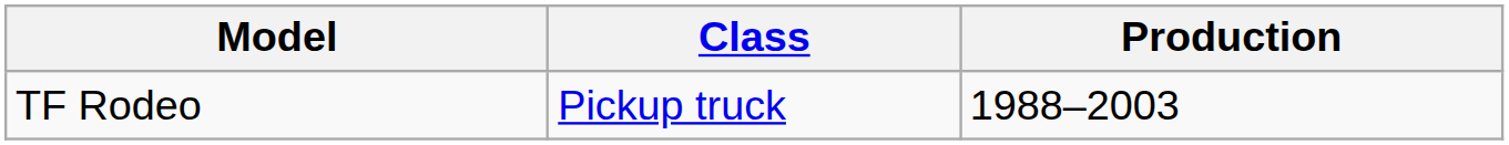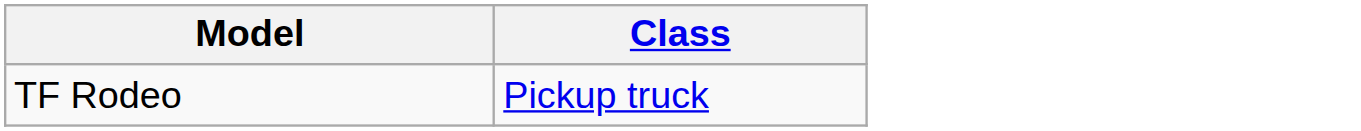- column: Production | 1988–2003
